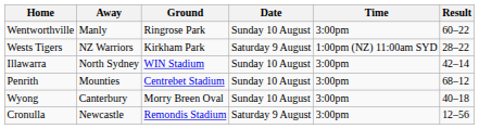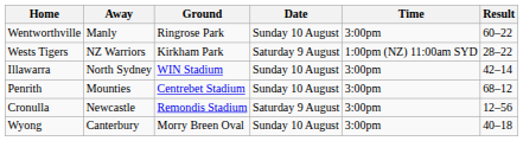rows swapped: Cronulla <-> Wyong
